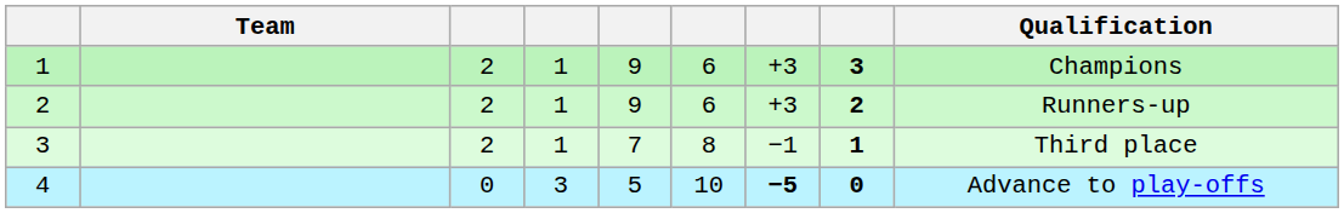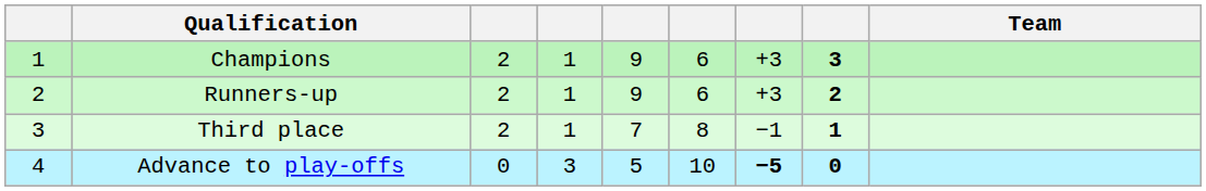columns swapped: Team <-> Qualification
